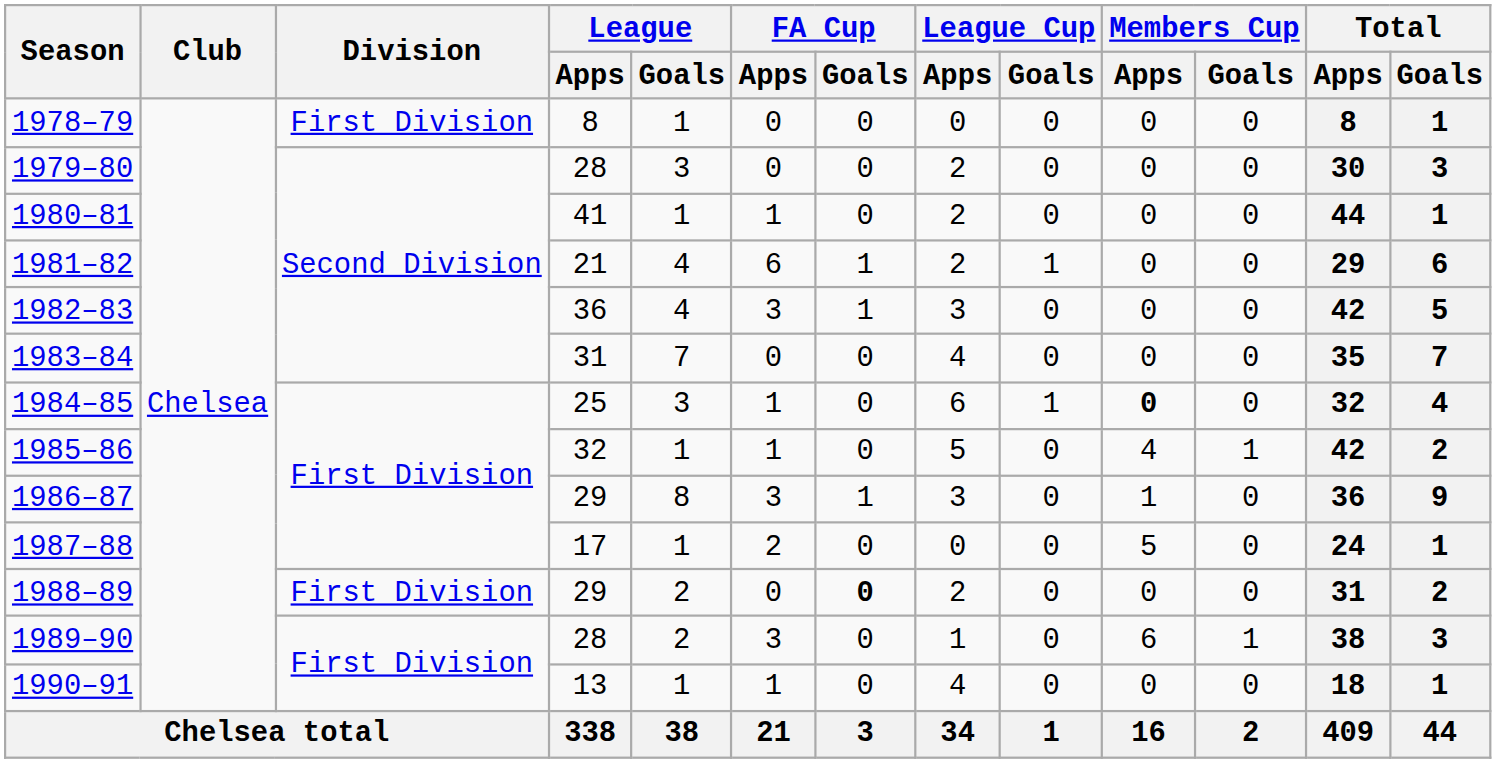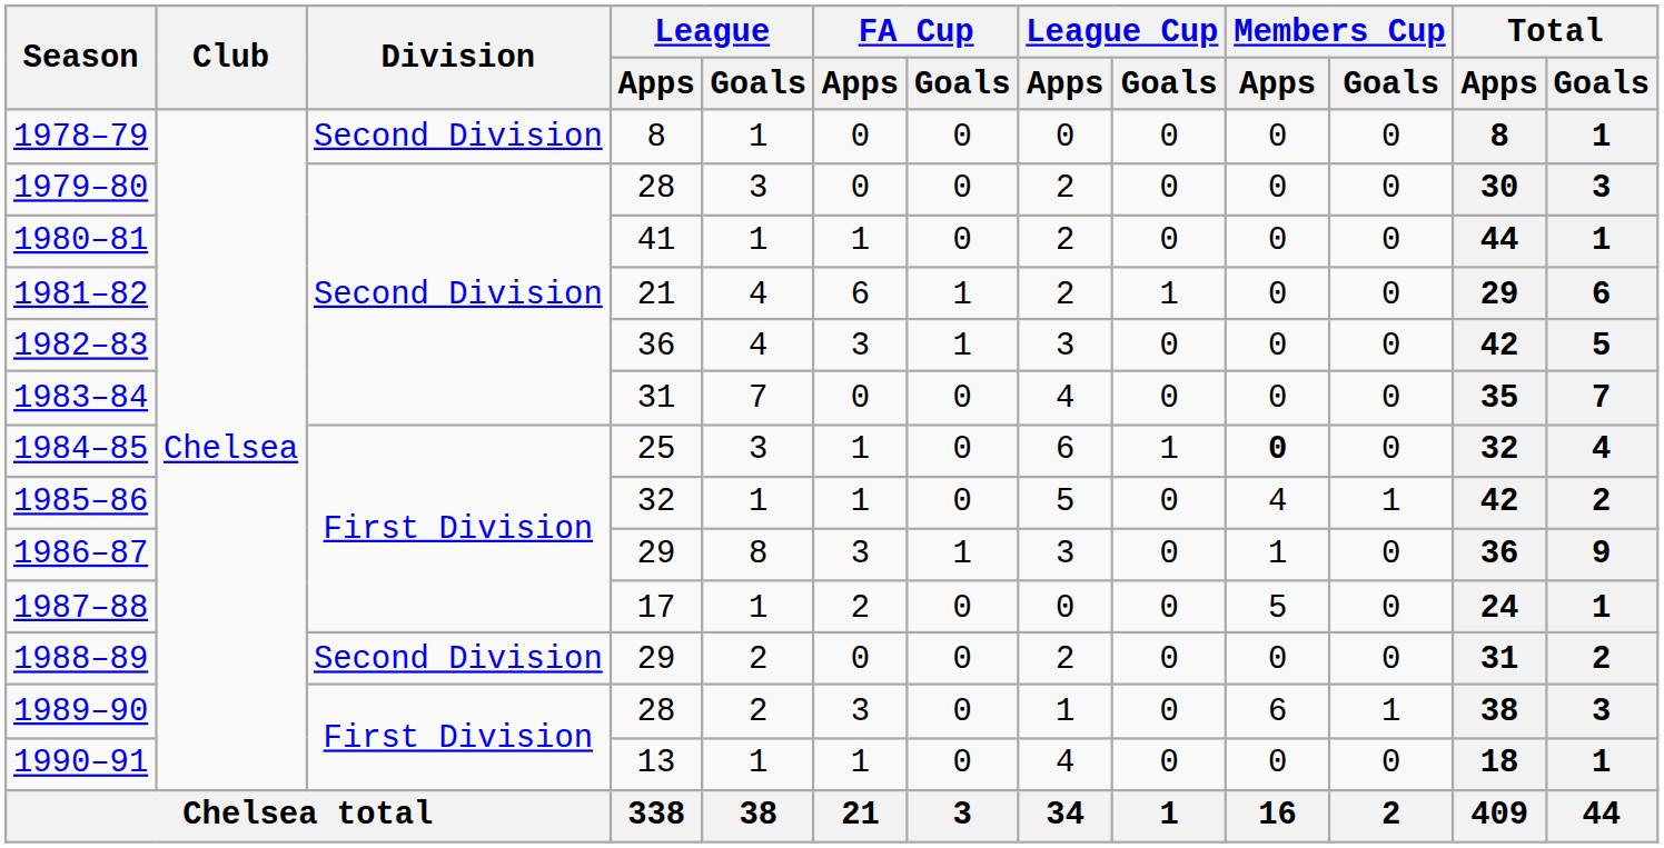1978–79 | Division: First Division -> Second Division
1988–89 | Division: First Division -> Second Division
1988–89 | FA Cup / Goals: bold -> normal
